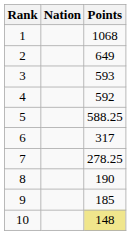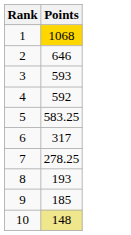- column: Nation
1 | Points: no background -> gold background
2 | Points: 649 -> 646
5 | Points: 588.25 -> 583.25
8 | Points: 190 -> 193
